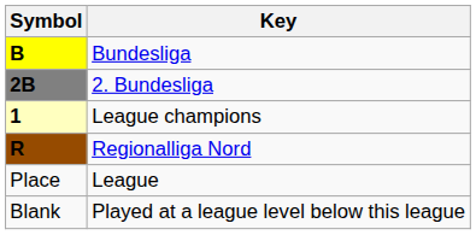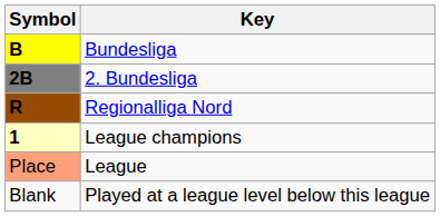rows swapped: Regionalliga Nord <-> League champions
League | Symbol: no background -> lightsalmon background
